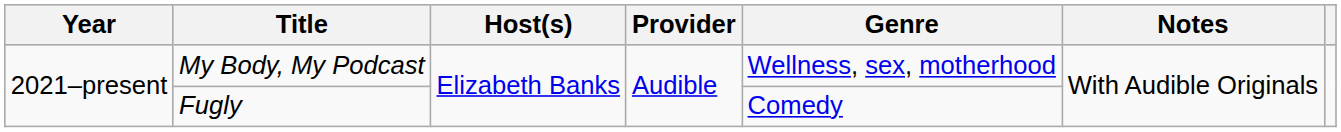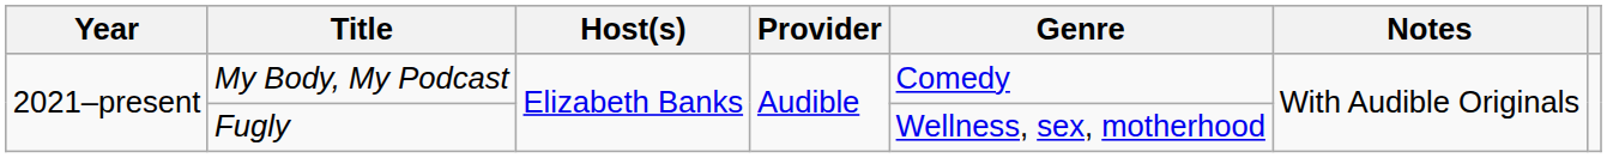My Body, My Podcast | Genre: Wellness, sex, motherhood -> Comedy
Fugly | Genre: Comedy -> Wellness, sex, motherhood
